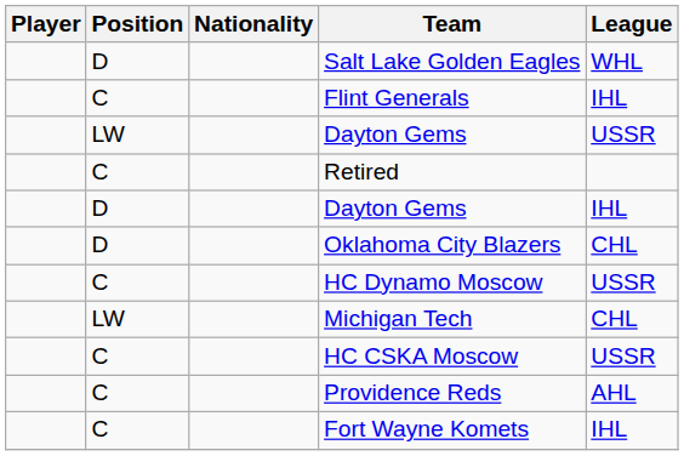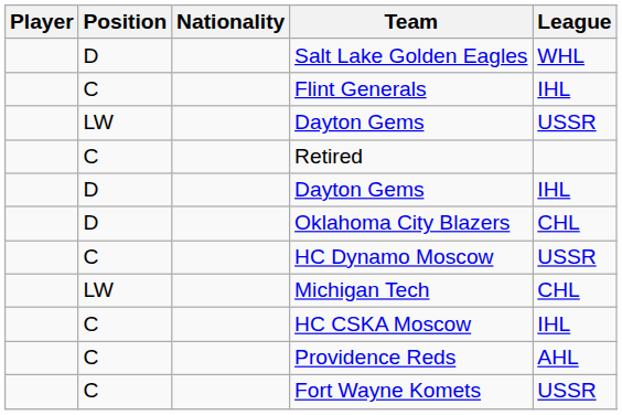HC CSKA Moscow | League: USSR -> IHL
Fort Wayne Komets | League: IHL -> USSR
